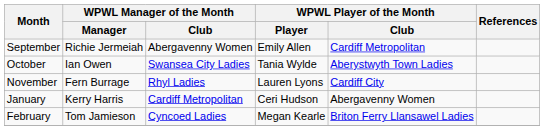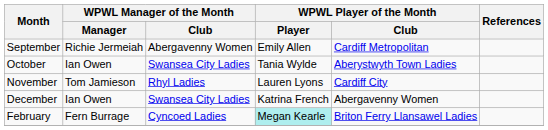November | WPWL Manager of the Month / Manager: Fern Burrage -> Tom Jamieson
+ row: December | Ian Owen | Swansea City Ladies | Katrina French | Abergavenny Women
- row: January | Kerry Harris | Cardiff Metropolitan | Ceri Hudson | Abergavenny Women
February | WPWL Manager of the Month / Manager: Tom Jamieson -> Fern Burrage
February | WPWL Player of the Month / Player: no background -> paleturquoise background
